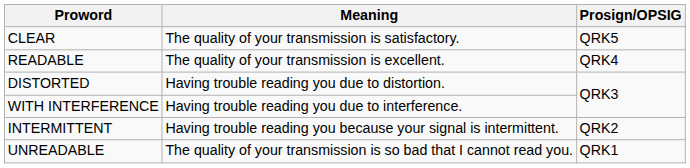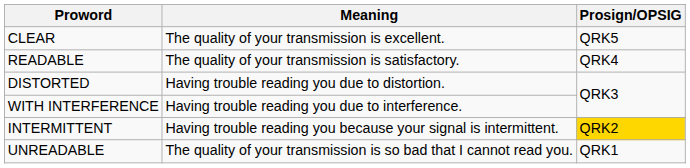CLEAR | Meaning: The quality of your transmission is satisfactory. -> The quality of your transmission is excellent.
READABLE | Meaning: The quality of your transmission is excellent. -> The quality of your transmission is satisfactory.
INTERMITTENT | Prosign/OPSIG: no background -> gold background
